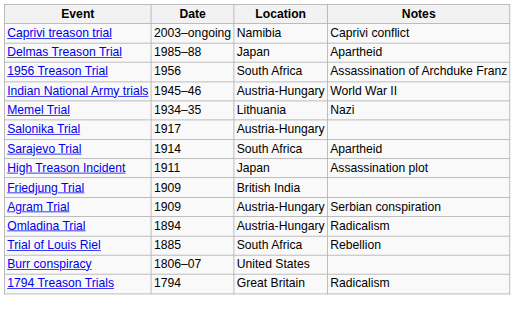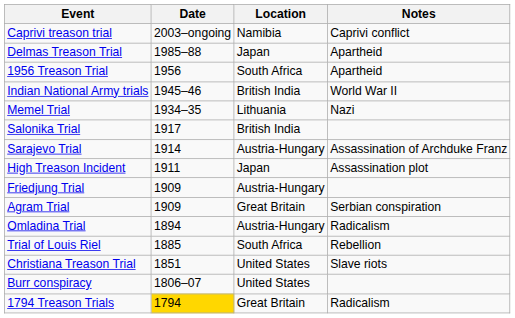1956 Treason Trial | Notes: Assassination of Archduke Franz -> Apartheid
Indian National Army trials | Location: Austria-Hungary -> British India
Salonika Trial | Location: Austria-Hungary -> British India
Sarajevo Trial | Location: South Africa -> Austria-Hungary
Sarajevo Trial | Notes: Apartheid -> Assassination of Archduke Franz
Friedjung Trial | Location: British India -> Austria-Hungary
Agram Trial | Location: Austria-Hungary -> Great Britain
+ row: Christiana Treason Trial | 1851 | United States | Slave riots
1794 Treason Trials | Date: no background -> gold background
